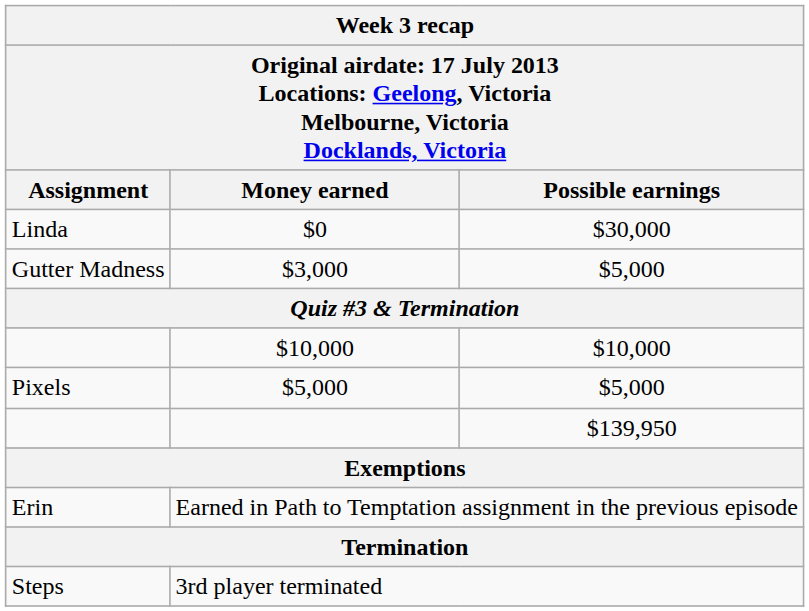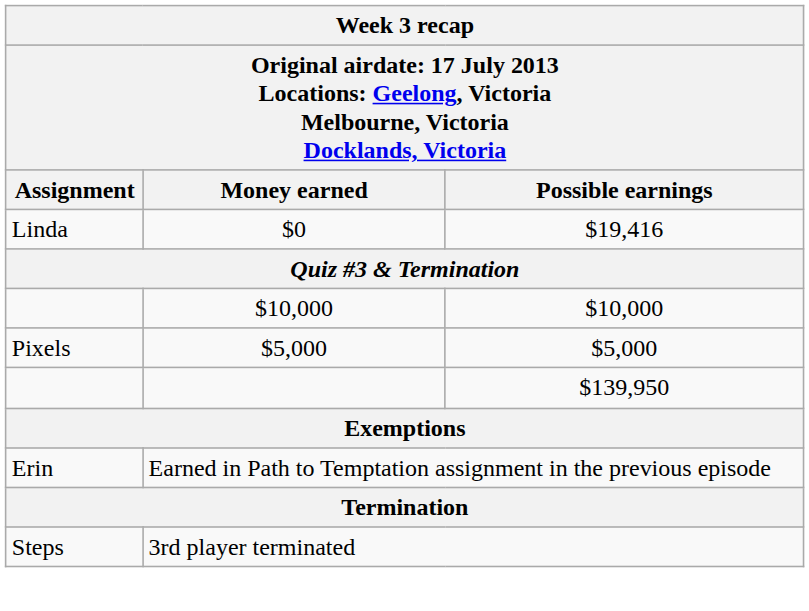$0 | Possible earnings: $30,000 -> $19,416
- row: Gutter Madness | $3,000 | $5,000
